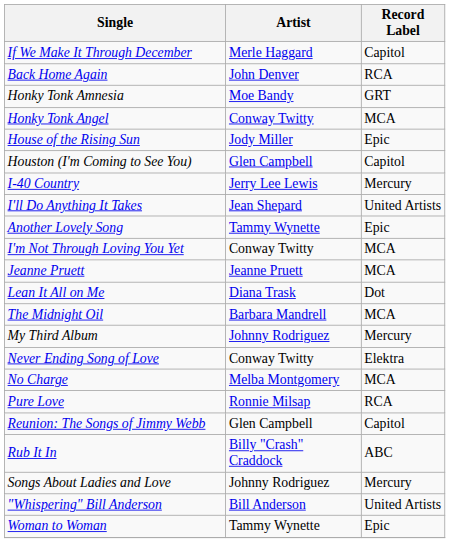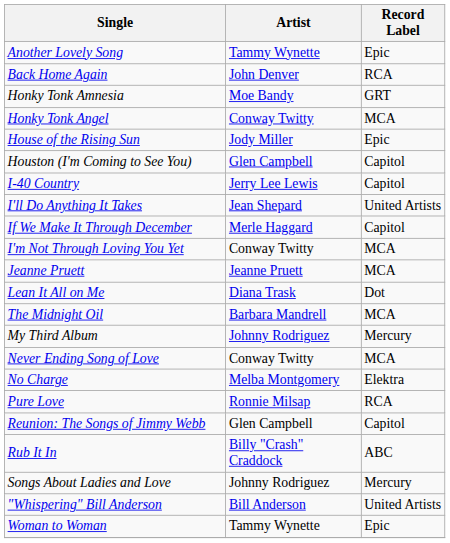rows swapped: Another Lovely Song <-> If We Make It Through December
I-40 Country | Record Label: Mercury -> Capitol
Never Ending Song of Love | Record Label: Elektra -> MCA
No Charge | Record Label: MCA -> Elektra
